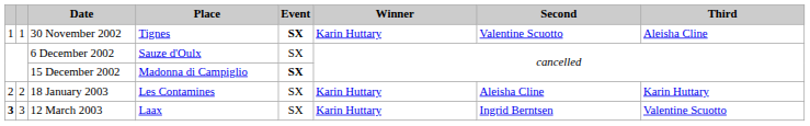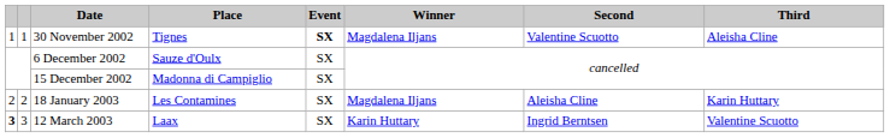30 November 2002 | Winner: Karin Huttary -> Magdalena Iljans
15 December 2002 | Event: bold -> normal
18 January 2003 | Winner: Karin Huttary -> Magdalena Iljans
